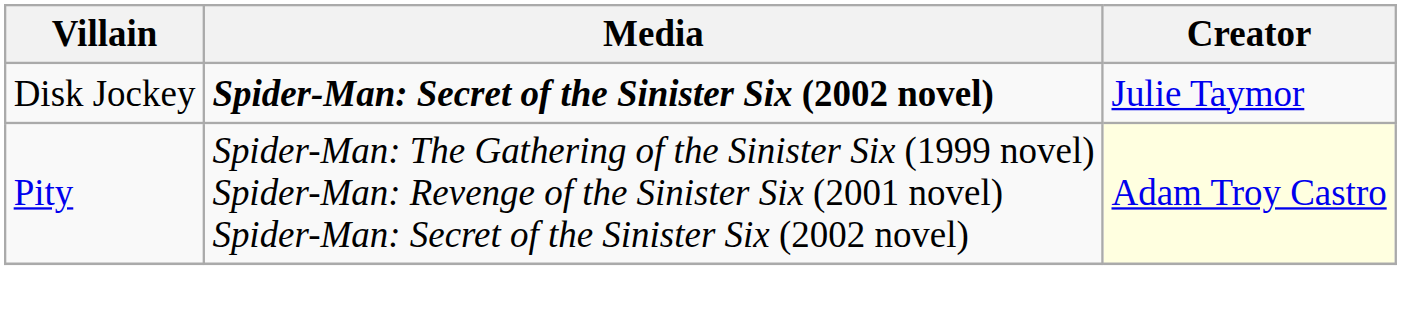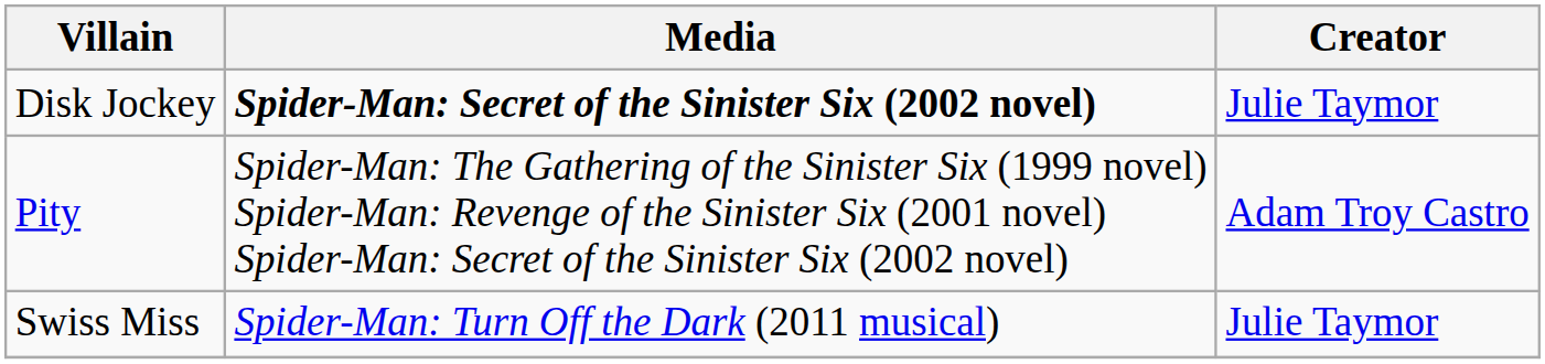Pity | Creator: lightyellow background -> no background
+ row: Swiss Miss | Spider-Man: Turn Off the Dark (2011 musical) | Julie Taymor
